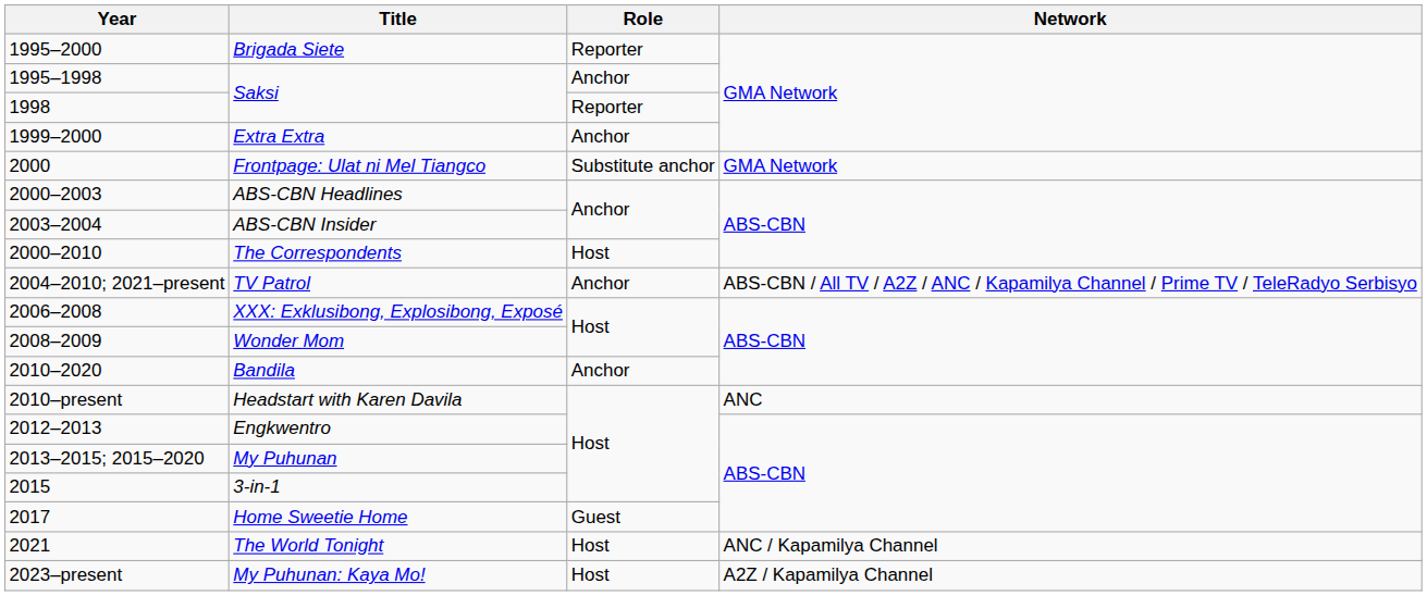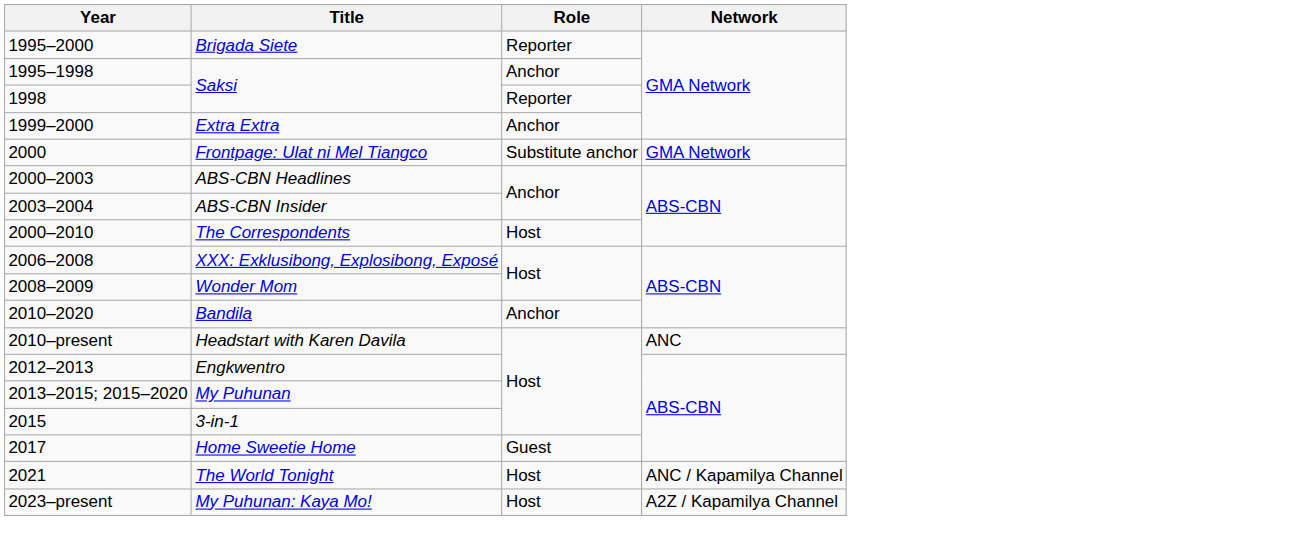- row: 2004–2010; 2021–present | TV Patrol | Anchor | ABS-CBN / All TV / A2Z / ANC / Kapamilya Channel / Prime TV / TeleRadyo Serbisyo
